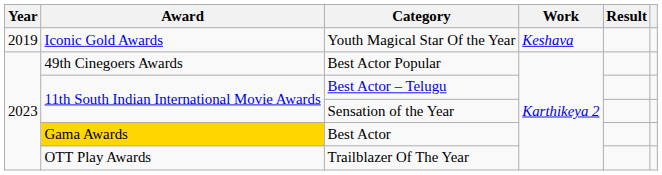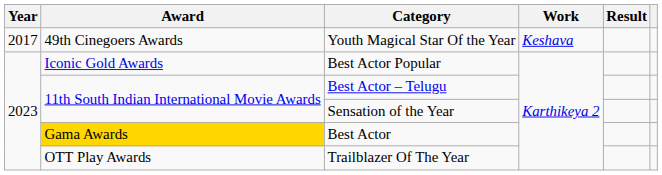Youth Magical Star Of the Year | Year: 2019 -> 2017
Youth Magical Star Of the Year | Award: Iconic Gold Awards -> 49th Cinegoers Awards
Best Actor Popular | Award: 49th Cinegoers Awards -> Iconic Gold Awards
